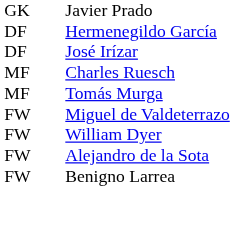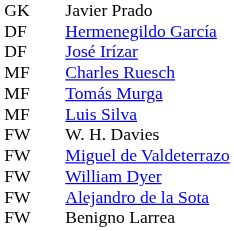+ row: MF | Luis Silva
+ row: FW | W. H. Davies
